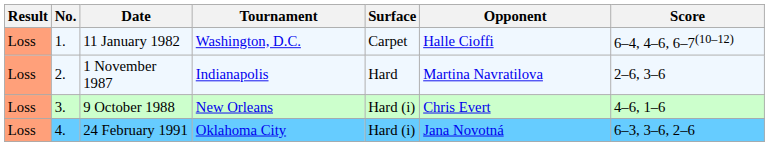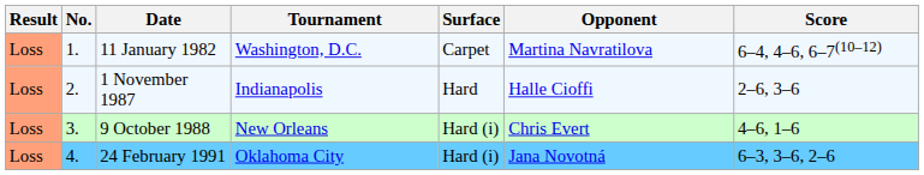11 January 1982 | Opponent: Halle Cioffi -> Martina Navratilova
1 November 1987 | Opponent: Martina Navratilova -> Halle Cioffi
